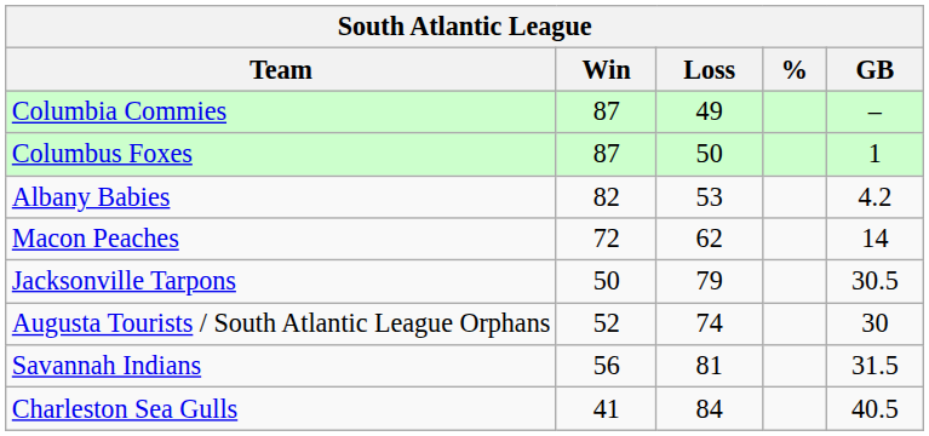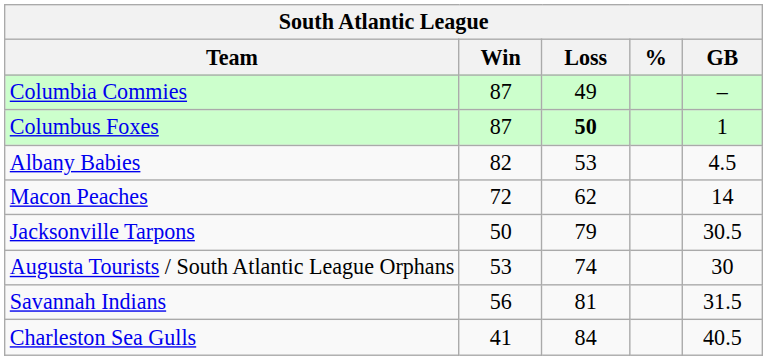Columbus Foxes | Loss: normal -> bold
Albany Babies | GB: 4.2 -> 4.5
Augusta Tourists / South Atlantic League Orphans | Win: 52 -> 53
